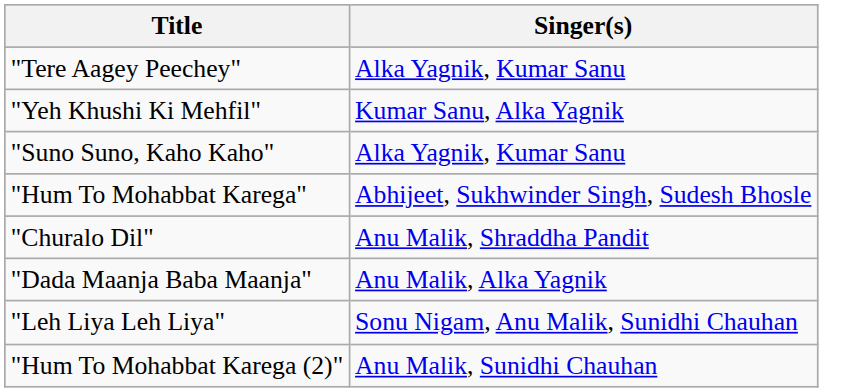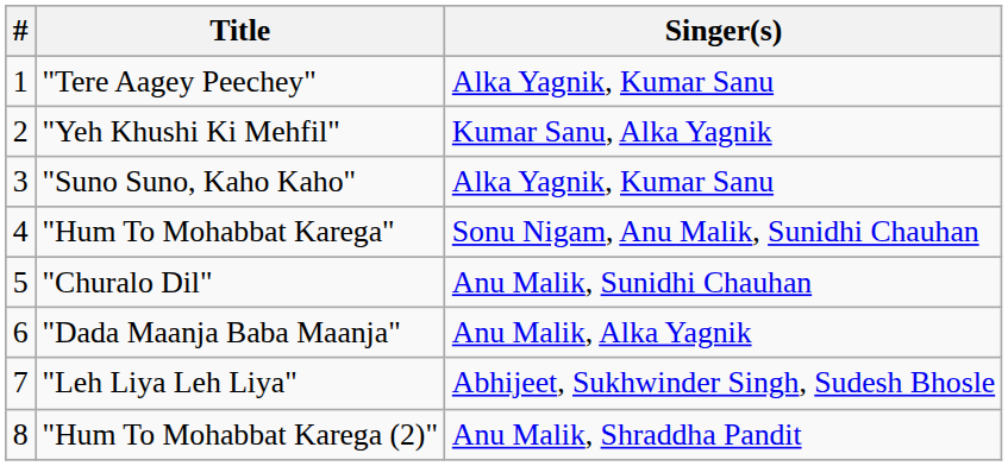+ column: # | 1 | 2 | 3 | 4 | 5 | 6 | 7 | 8
"Hum To Mohabbat Karega" | Singer(s): Abhijeet, Sukhwinder Singh, Sudesh Bhosle -> Sonu Nigam, Anu Malik, Sunidhi Chauhan
"Churalo Dil" | Singer(s): Anu Malik, Shraddha Pandit -> Anu Malik, Sunidhi Chauhan
"Leh Liya Leh Liya" | Singer(s): Sonu Nigam, Anu Malik, Sunidhi Chauhan -> Abhijeet, Sukhwinder Singh, Sudesh Bhosle
"Hum To Mohabbat Karega (2)" | Singer(s): Anu Malik, Sunidhi Chauhan -> Anu Malik, Shraddha Pandit
